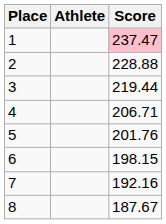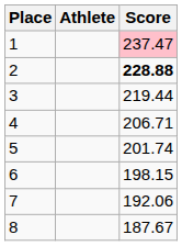2 | Score: normal -> bold
5 | Score: 201.76 -> 201.74
7 | Score: 192.16 -> 192.06
